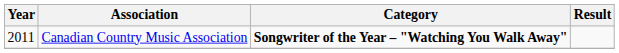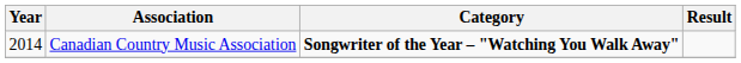Canadian Country Music Association | Year: 2011 -> 2014
